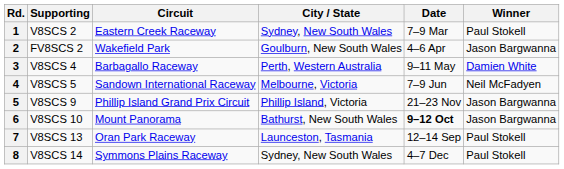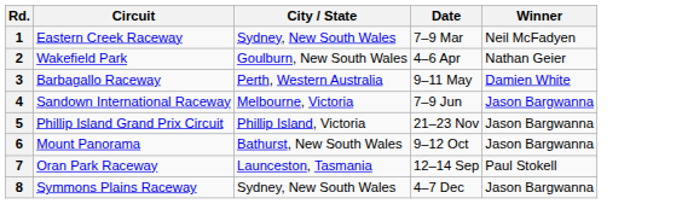- column: Supporting | V8SCS 2 | FV8SCS 2 | V8SCS 4 | V8SCS 5 | V8SCS 9 | V8SCS 10 | V8SCS 13 | V8SCS 14
1 | Winner: Paul Stokell -> Neil McFadyen
2 | Winner: Jason Bargwanna -> Nathan Geier
4 | Winner: Neil McFadyen -> Jason Bargwanna
6 | Date: bold -> normal
8 | Winner: Paul Stokell -> Jason Bargwanna
